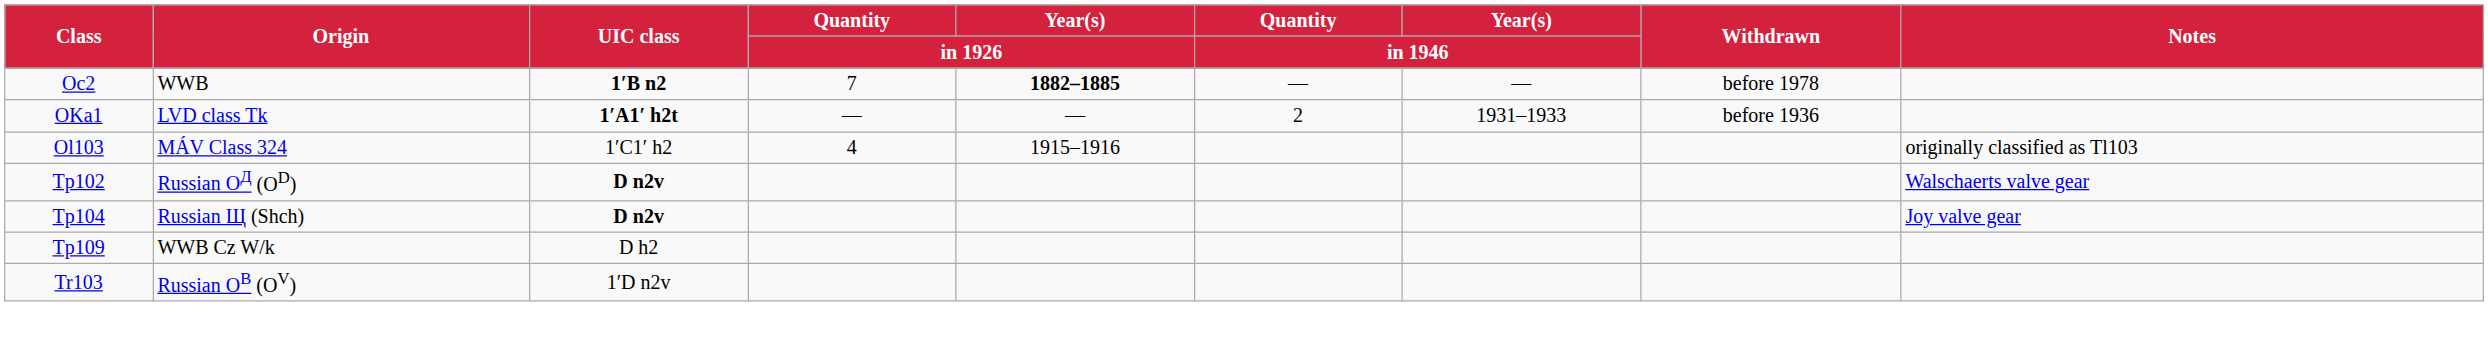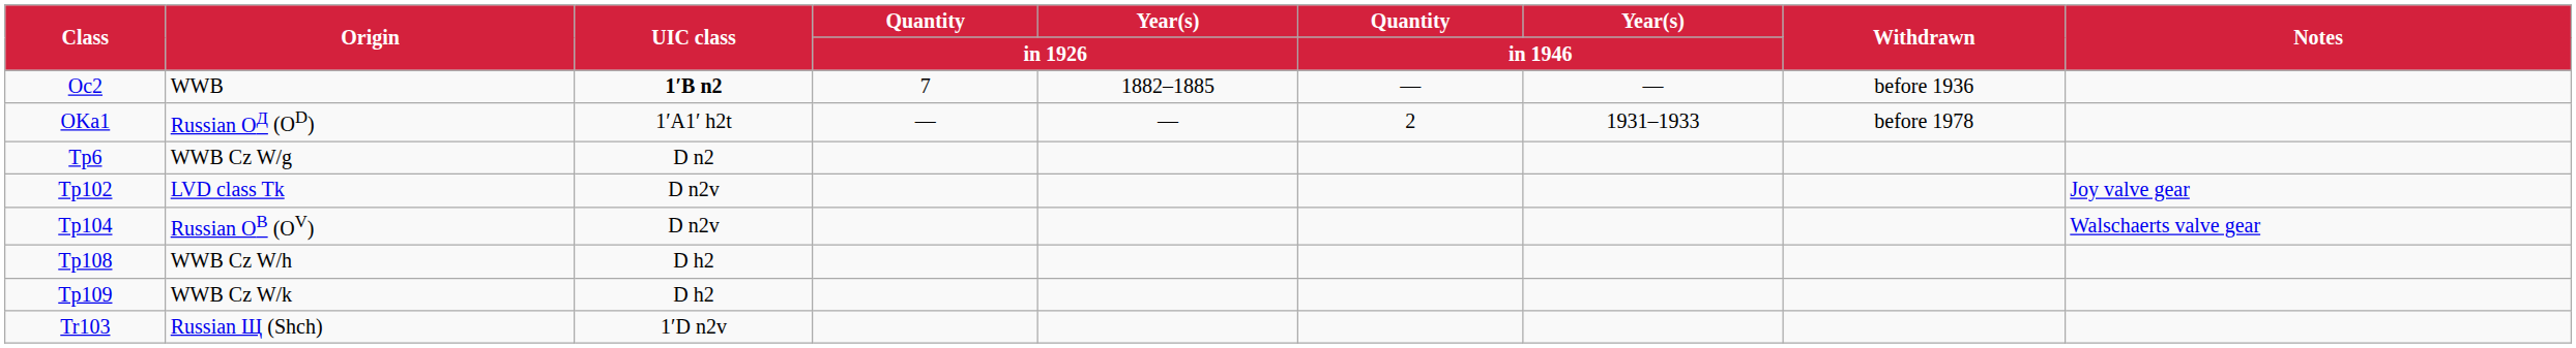Oc2 | Year(s) / in 1926: bold -> normal
Oc2 | Withdrawn: before 1978 -> before 1936
OKa1 | Origin: LVD class Tk -> Russian OД (OD)
OKa1 | UIC class: bold -> normal
OKa1 | Withdrawn: before 1936 -> before 1978
- row: Ol103 | MÁV Class 324 | 1′C1′ h2 | 4 | 1915–1916 | originally classified as Tl103
+ row: Tp6 | WWB Cz W/g | D n2
Tp102 | Origin: Russian OД (OD) -> LVD class Tk
Tp102 | UIC class: bold -> normal
Tp102 | Notes: Walschaerts valve gear -> Joy valve gear
Tp104 | Origin: Russian Щ (Shch) -> Russian OВ (OV)
Tp104 | UIC class: bold -> normal
Tp104 | Notes: Joy valve gear -> Walschaerts valve gear
+ row: Tp108 | WWB Cz W/h | D h2
Tr103 | Origin: Russian OВ (OV) -> Russian Щ (Shch)
